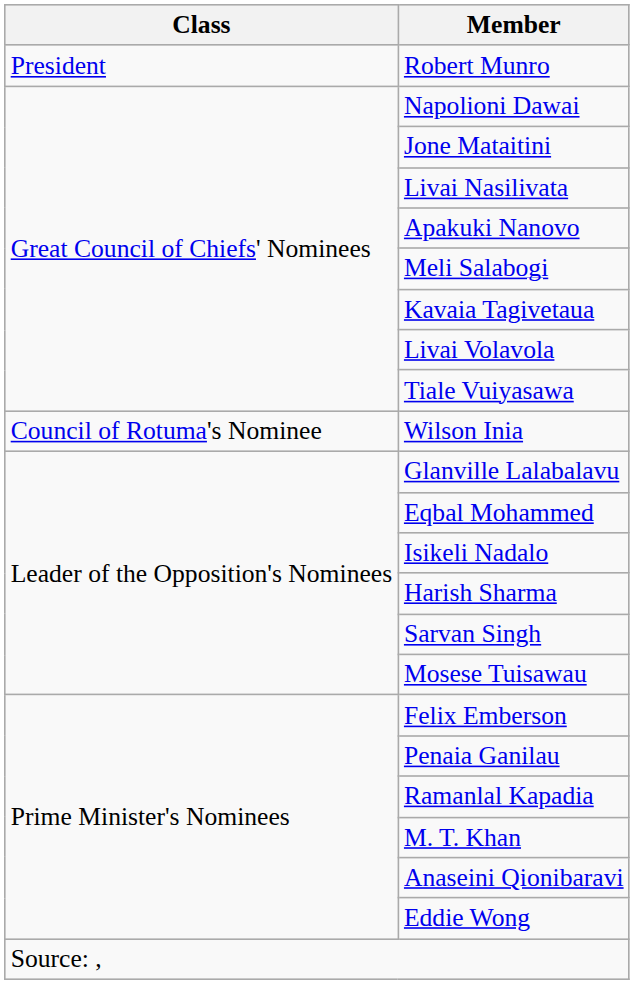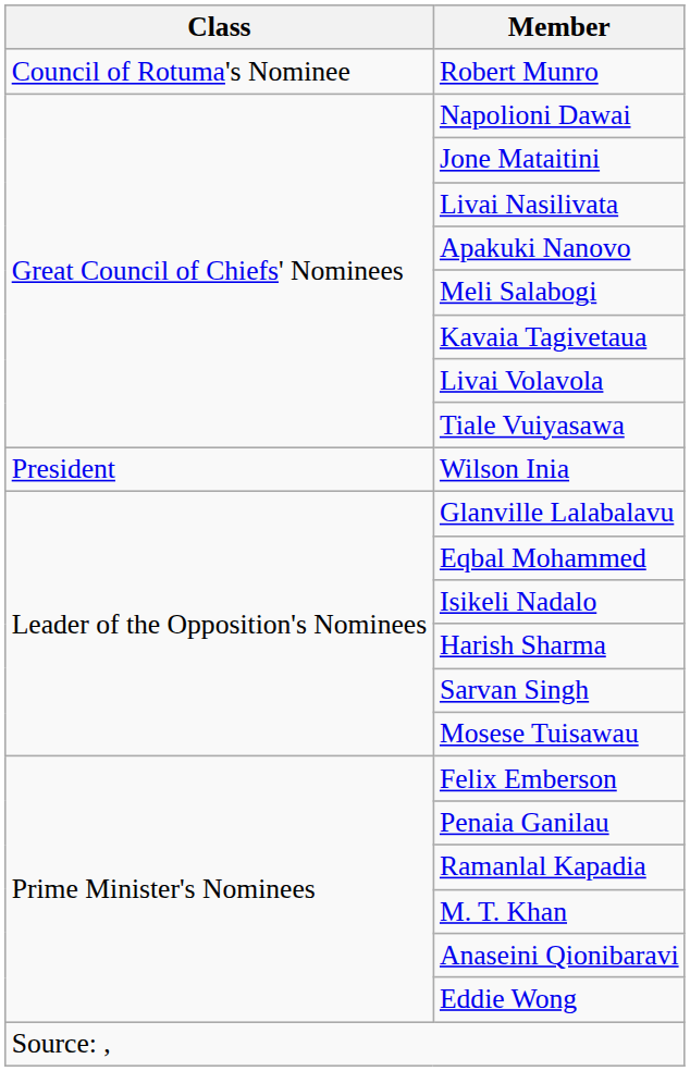Robert Munro | Class: President -> Council of Rotuma's Nominee
Wilson Inia | Class: Council of Rotuma's Nominee -> President
